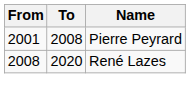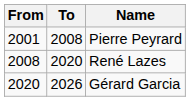+ row: 2020 | 2026 | Gérard Garcia
